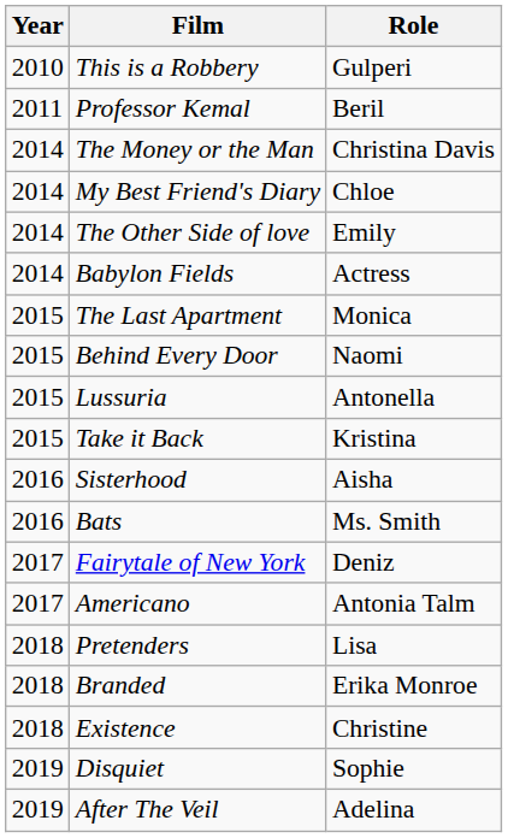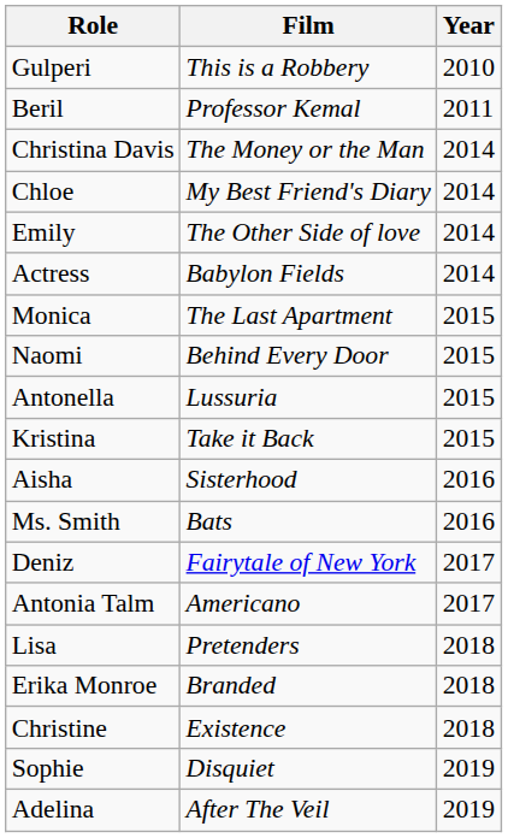columns swapped: Year <-> Role
